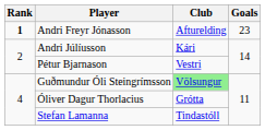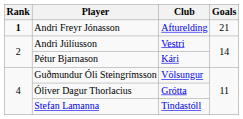Andri Freyr Jónasson | Goals: 23 -> 21
Andri Júlíusson | Club: Kári -> Vestri
Pétur Bjarnason | Club: Vestri -> Kári
Guðmundur Óli Steingrímsson | Club: lightgreen background -> no background
